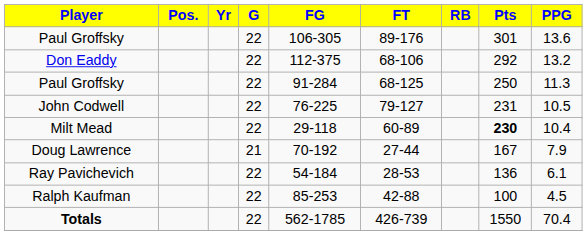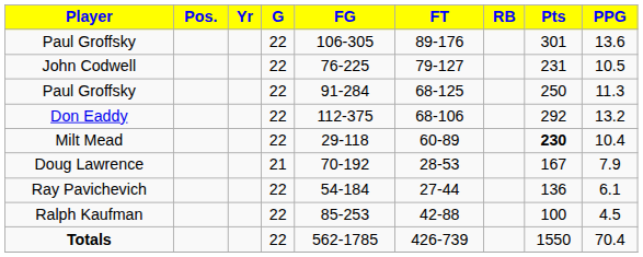rows swapped: Don Eaddy <-> John Codwell
Doug Lawrence | FT: 27-44 -> 28-53
Ray Pavichevich | FT: 28-53 -> 27-44
